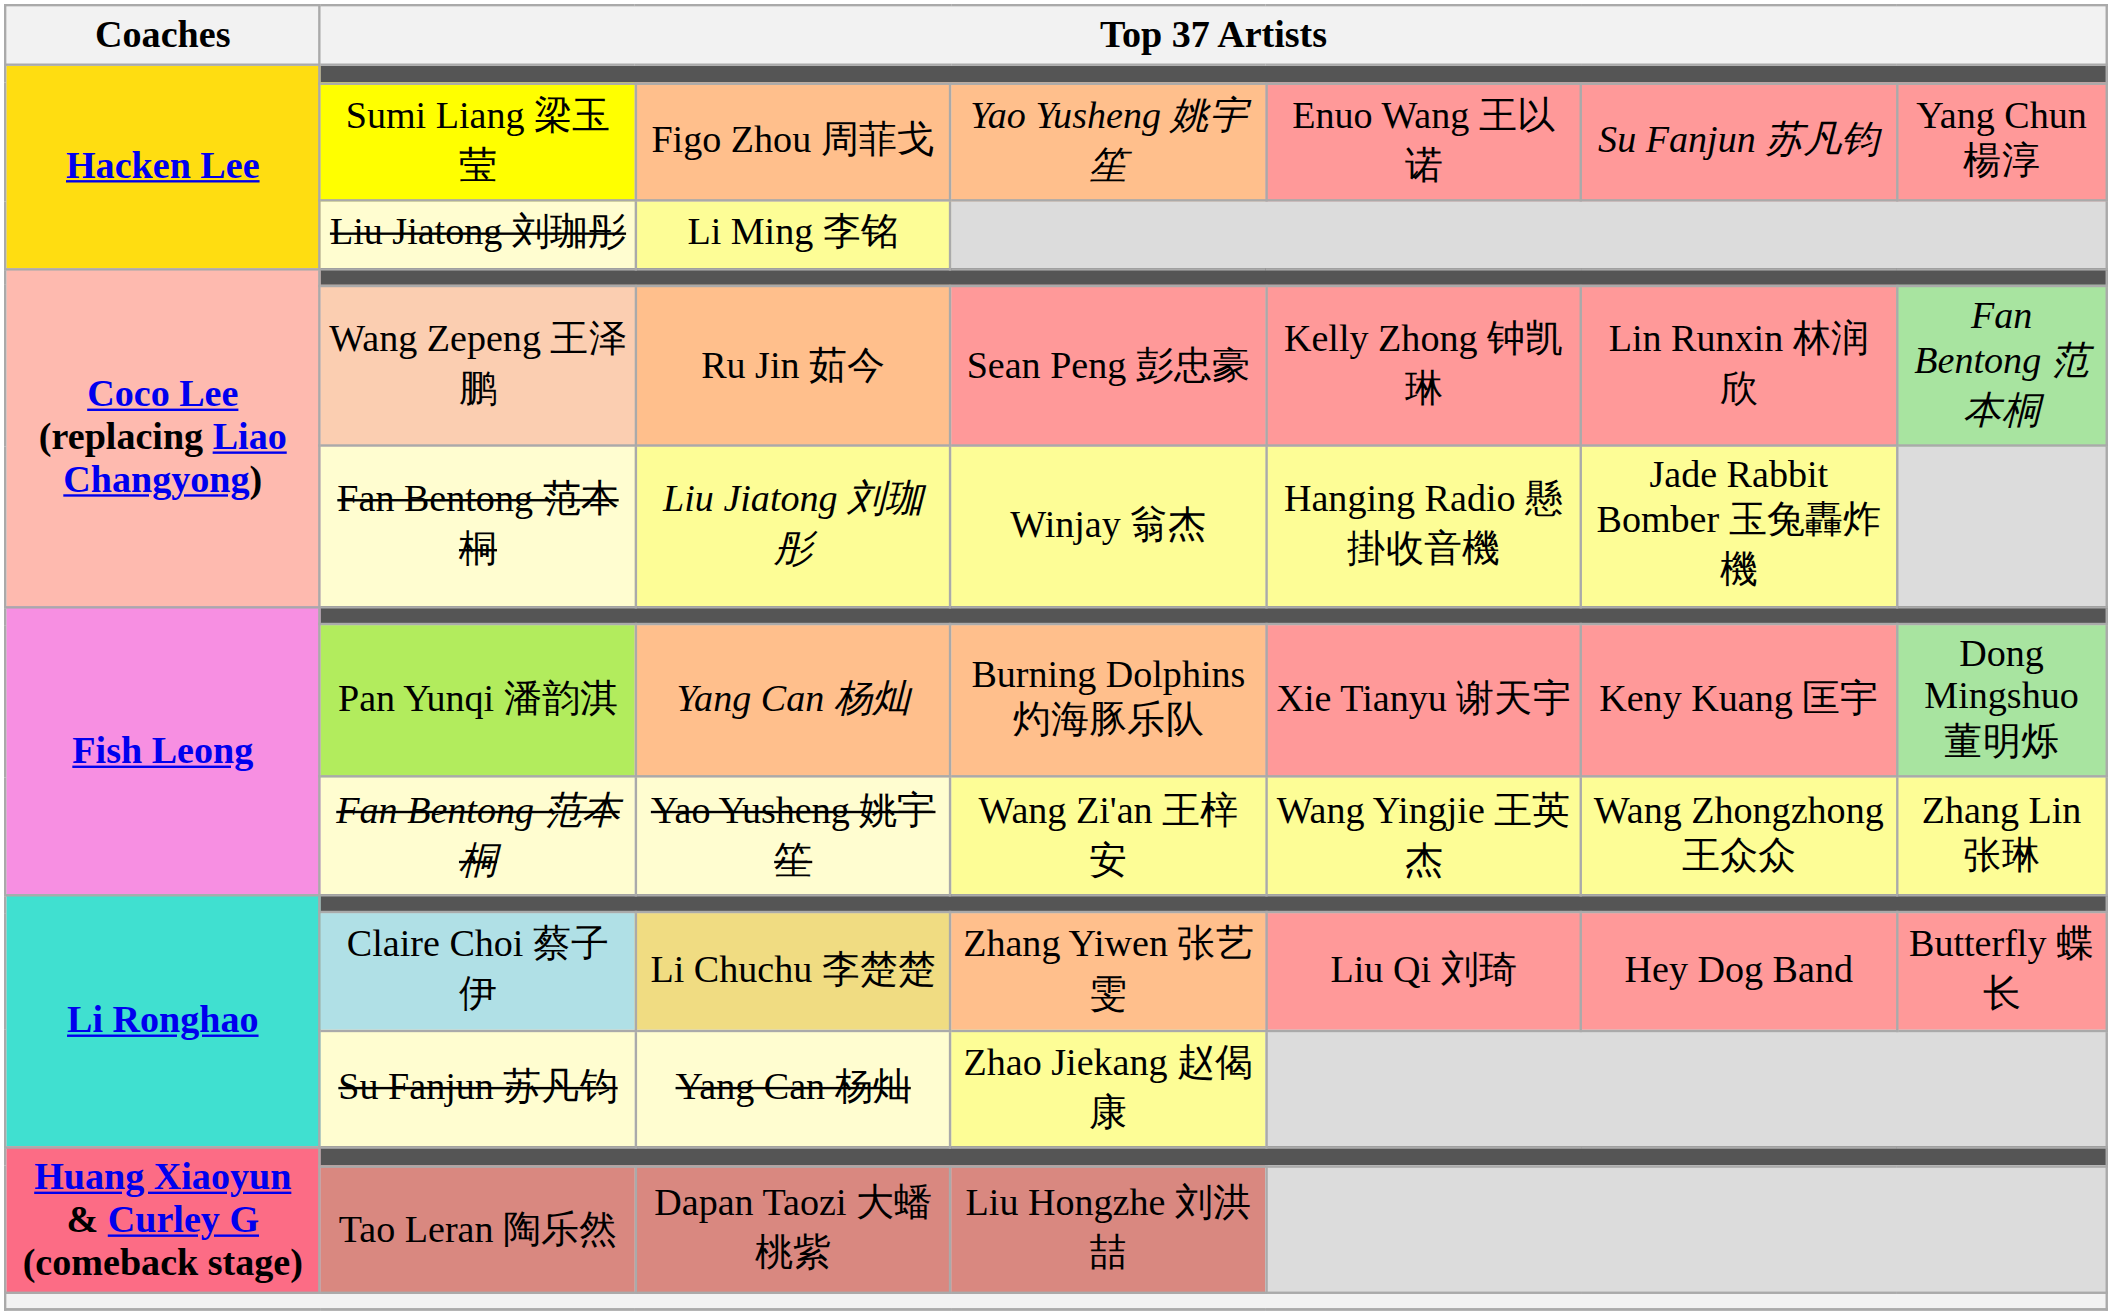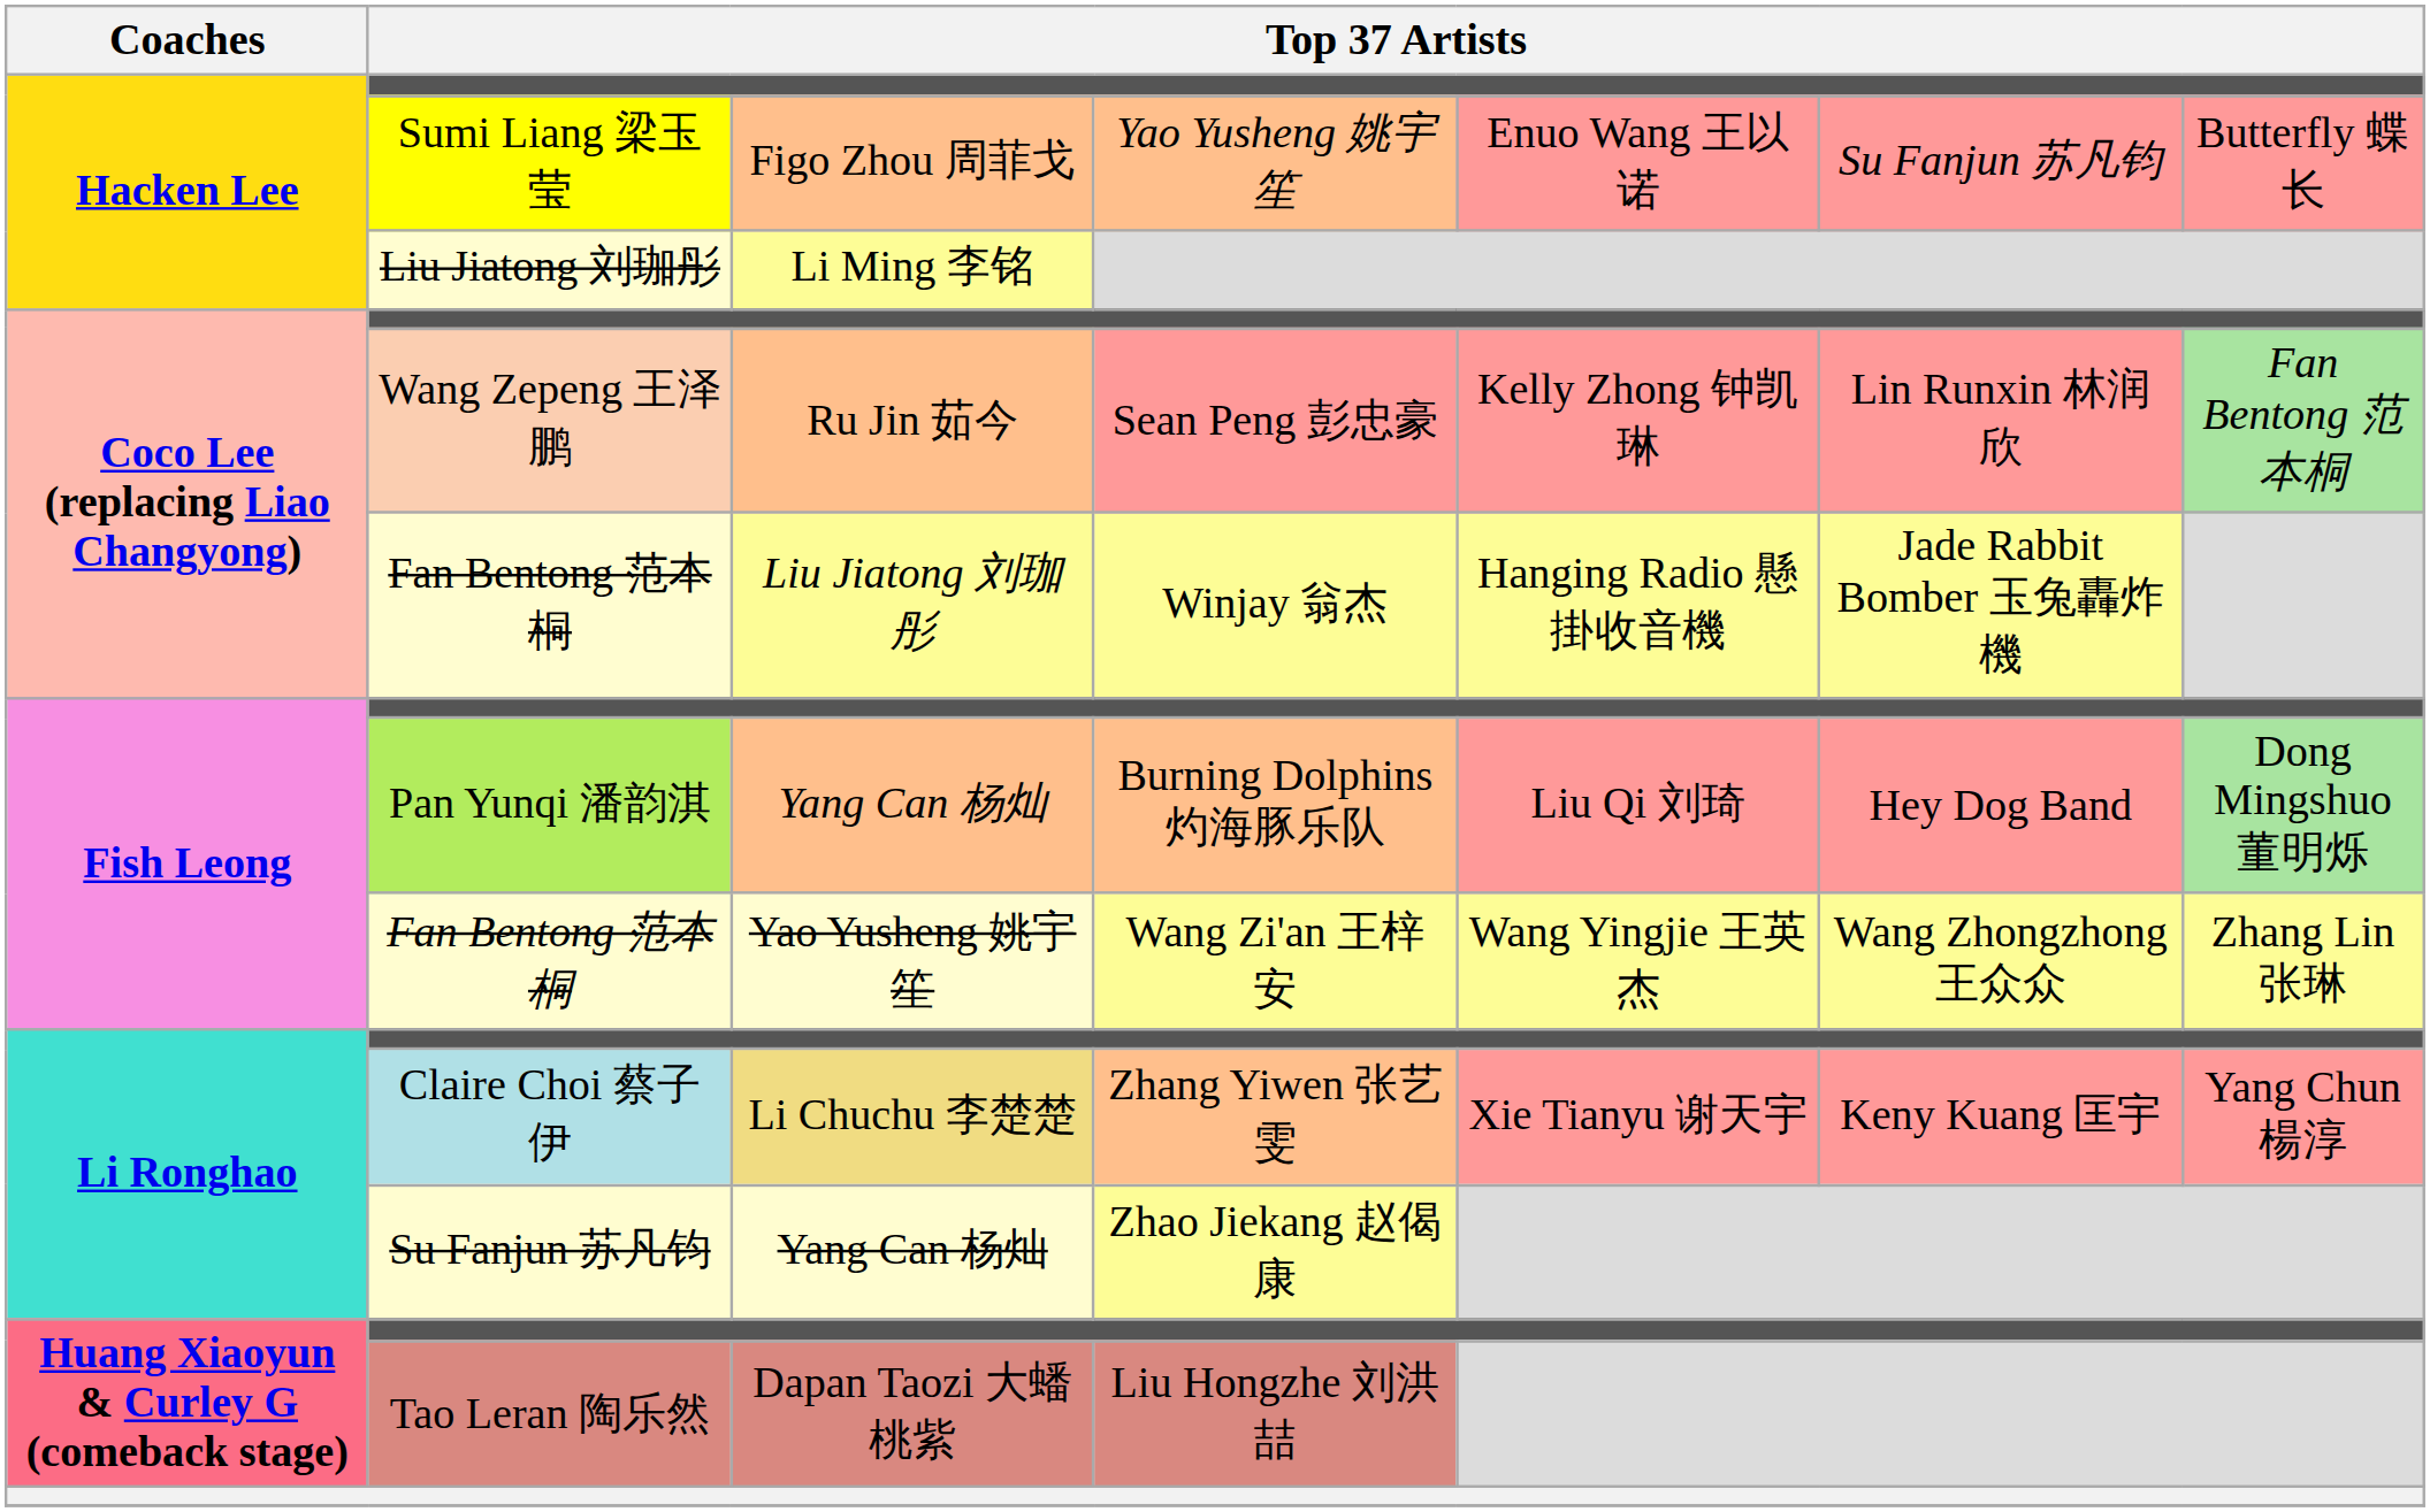Sumi Liang 梁玉莹 | column 7: Yang Chun 楊淳 -> Butterfly 蝶长
Pan Yunqi 潘韵淇 | column 5: Xie Tianyu 谢天宇 -> Liu Qi 刘琦
Pan Yunqi 潘韵淇 | column 6: Keny Kuang 匡宇 -> Hey Dog Band
Claire Choi 蔡子伊 | column 5: Liu Qi 刘琦 -> Xie Tianyu 谢天宇
Claire Choi 蔡子伊 | column 6: Hey Dog Band -> Keny Kuang 匡宇
Claire Choi 蔡子伊 | column 7: Butterfly 蝶长 -> Yang Chun 楊淳
